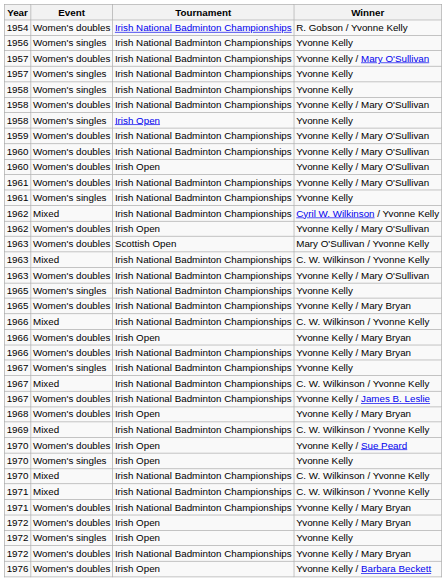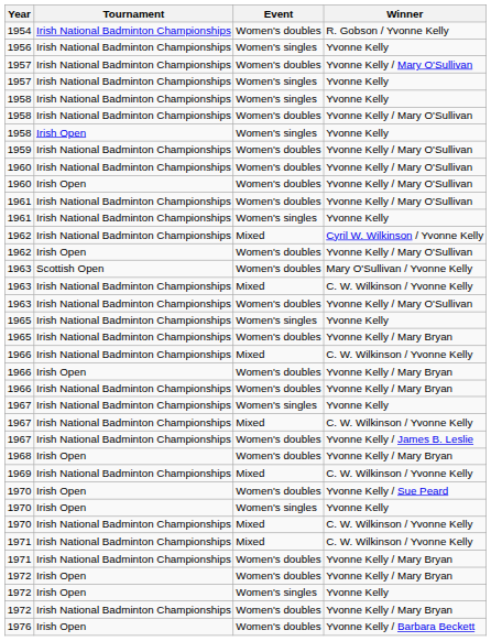columns swapped: Tournament <-> Event
